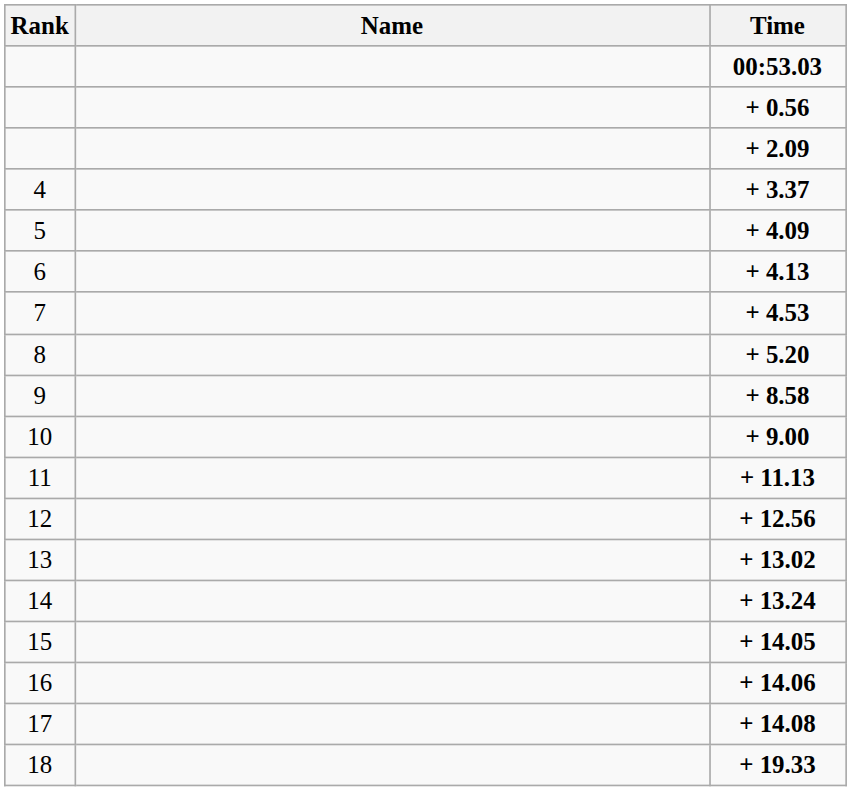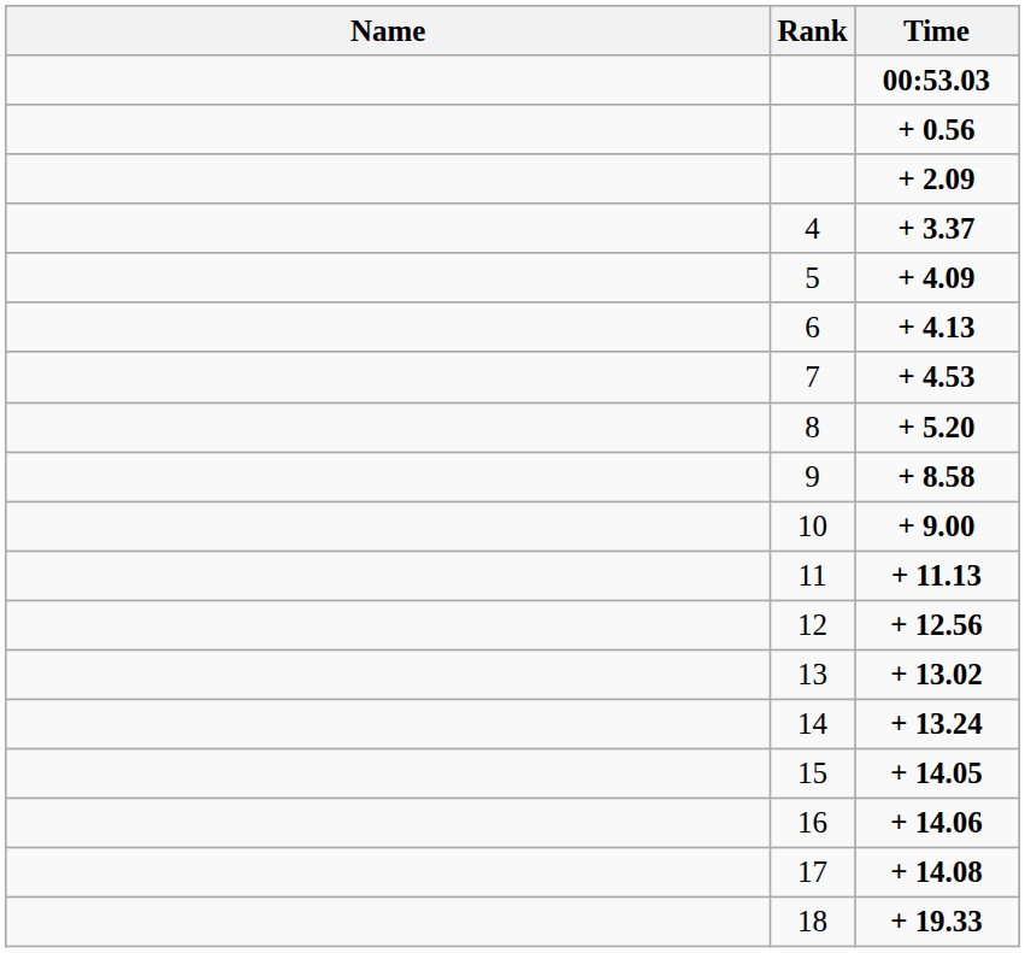columns swapped: Rank <-> Name
